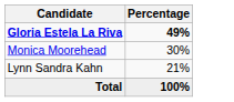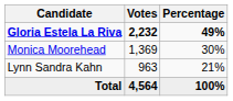+ column: Votes | 2,232 | 1,369 | 963 | 4,564
